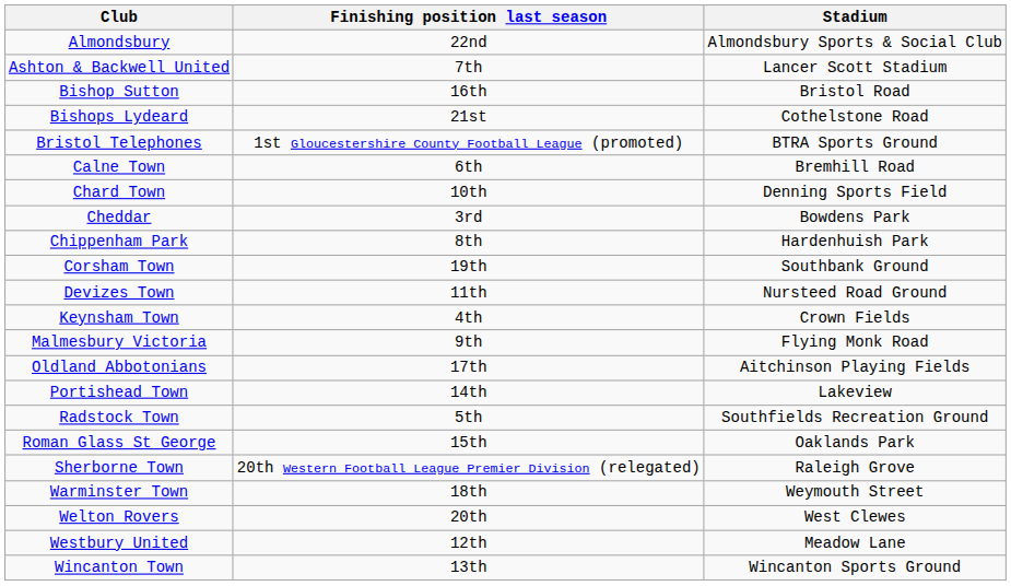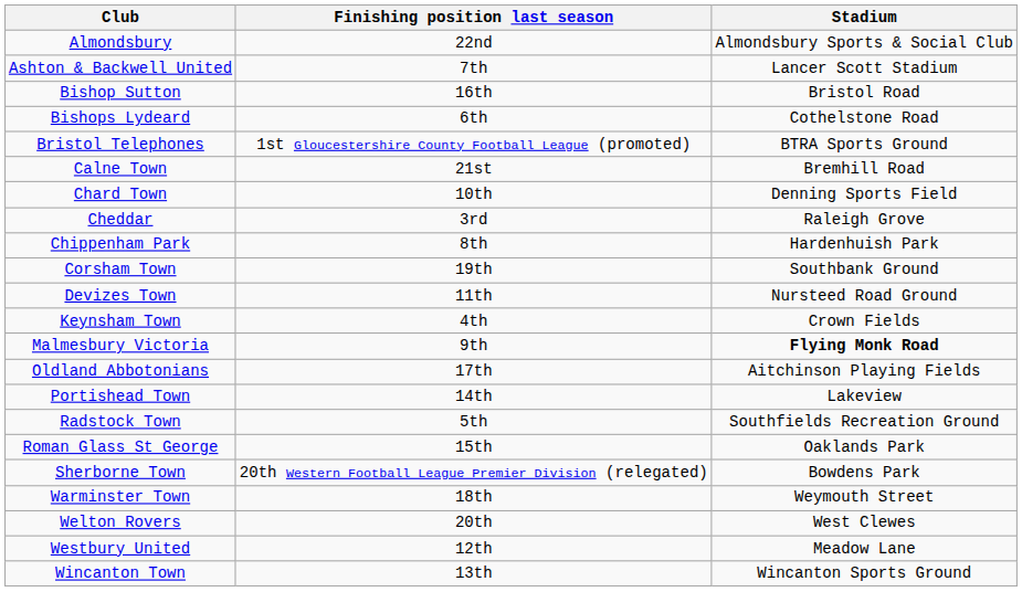Bishops Lydeard | Finishing position last season: 21st -> 6th
Calne Town | Finishing position last season: 6th -> 21st
Cheddar | Stadium: Bowdens Park -> Raleigh Grove
Malmesbury Victoria | Stadium: normal -> bold
Sherborne Town | Stadium: Raleigh Grove -> Bowdens Park
